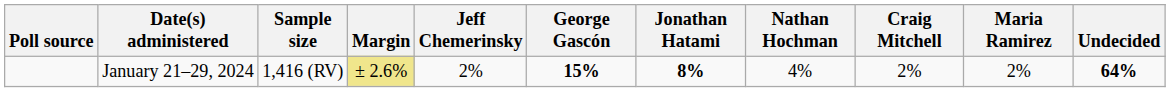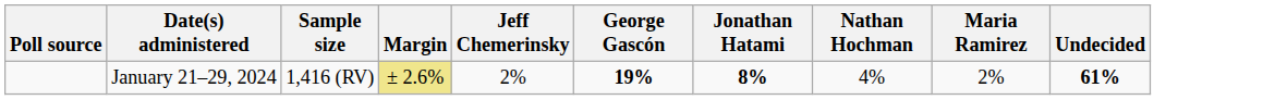- column: Craig Mitchell | 2%
January 21–29, 2024 | George Gascón: 15% -> 19%
January 21–29, 2024 | Undecided: 64% -> 61%
